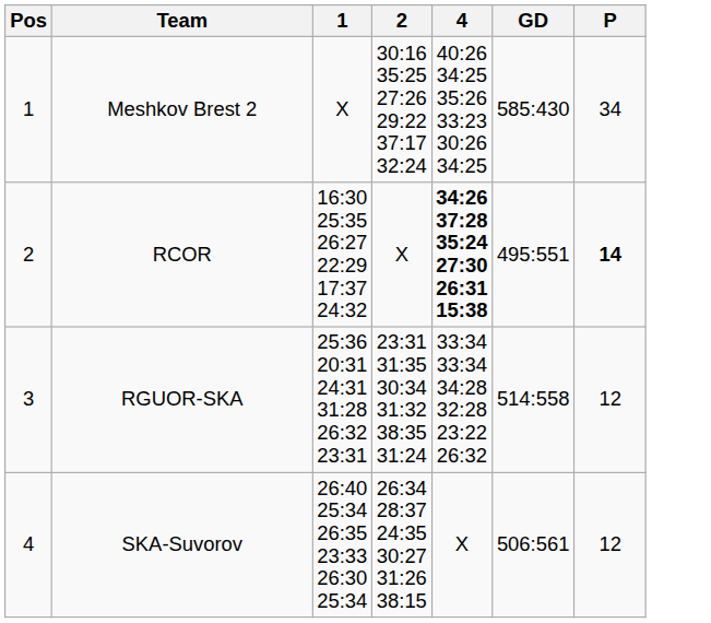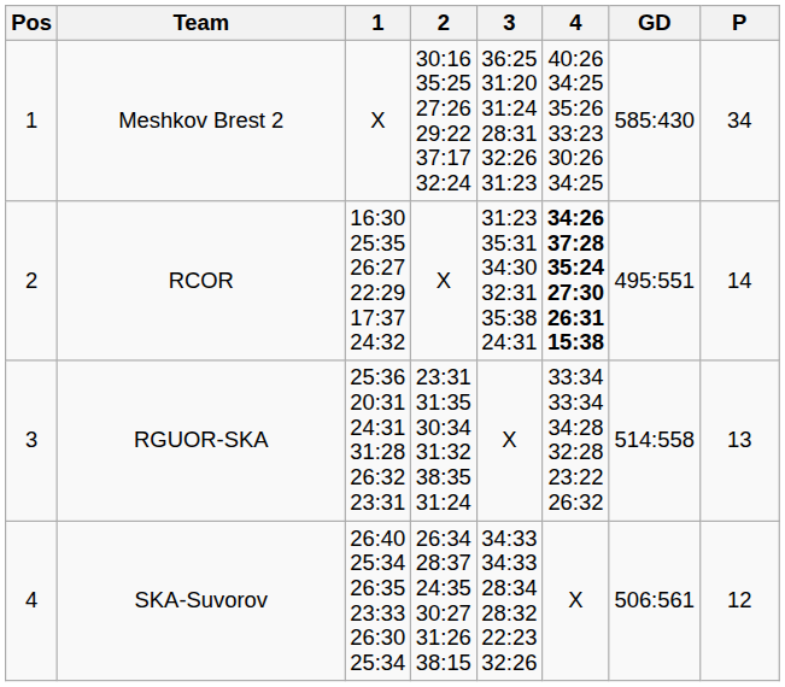+ column: 3 | 36:25 31:20 31:24 28:31 32:26 31:23 | 31:23 35:31 34:30 32:31 35:38 24:31 | X | 34:33 34:33 28:34 28:32 22:23 32:26
RCOR | P: bold -> normal
RGUOR-SKA | P: 12 -> 13
